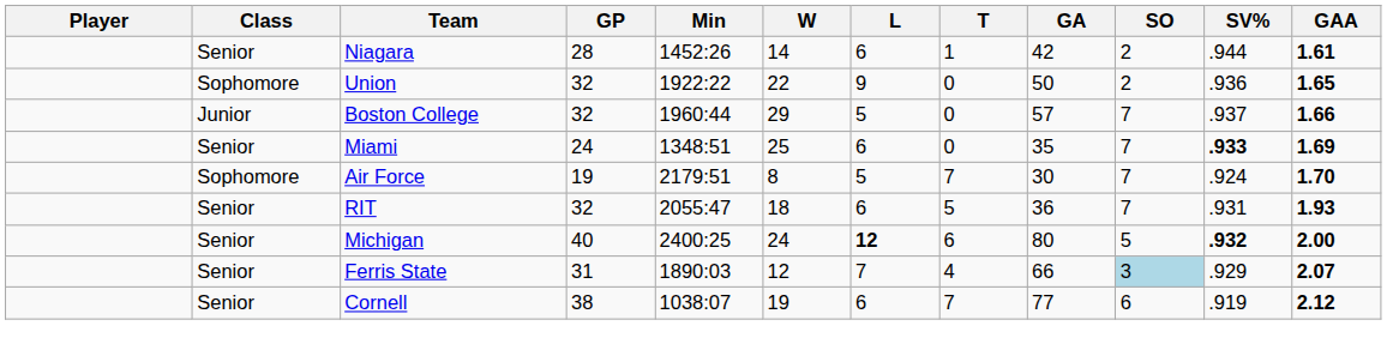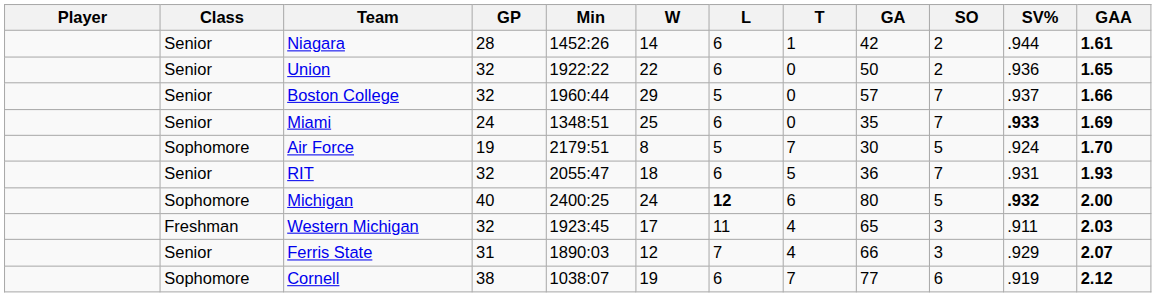Union | Class: Sophomore -> Senior
Union | L: 9 -> 6
Boston College | Class: Junior -> Senior
Air Force | SO: 7 -> 5
Michigan | Class: Senior -> Sophomore
+ row: Freshman | Western Michigan | 32 | 1923:45 | 17 | 11 | 4 | 65 | 3 | .911 | 2.03
Ferris State | SO: lightblue background -> no background
Cornell | Class: Senior -> Sophomore
